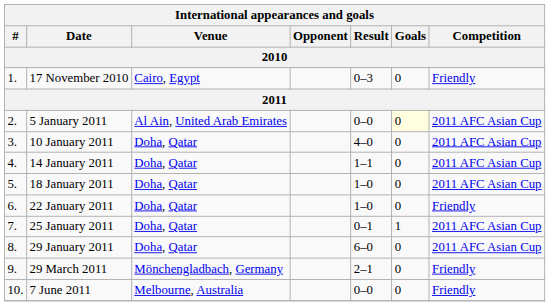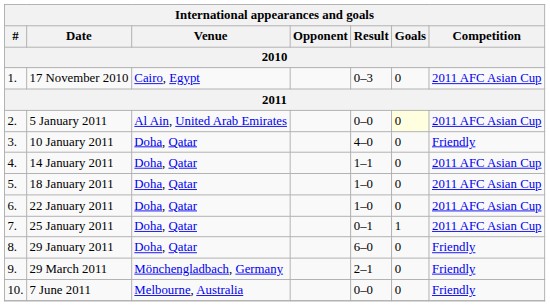17 November 2010 | Competition: Friendly -> 2011 AFC Asian Cup
10 January 2011 | Competition: 2011 AFC Asian Cup -> Friendly
22 January 2011 | Competition: Friendly -> 2011 AFC Asian Cup
29 January 2011 | Competition: 2011 AFC Asian Cup -> Friendly
